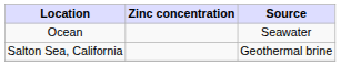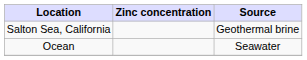rows swapped: Ocean <-> Salton Sea, California
